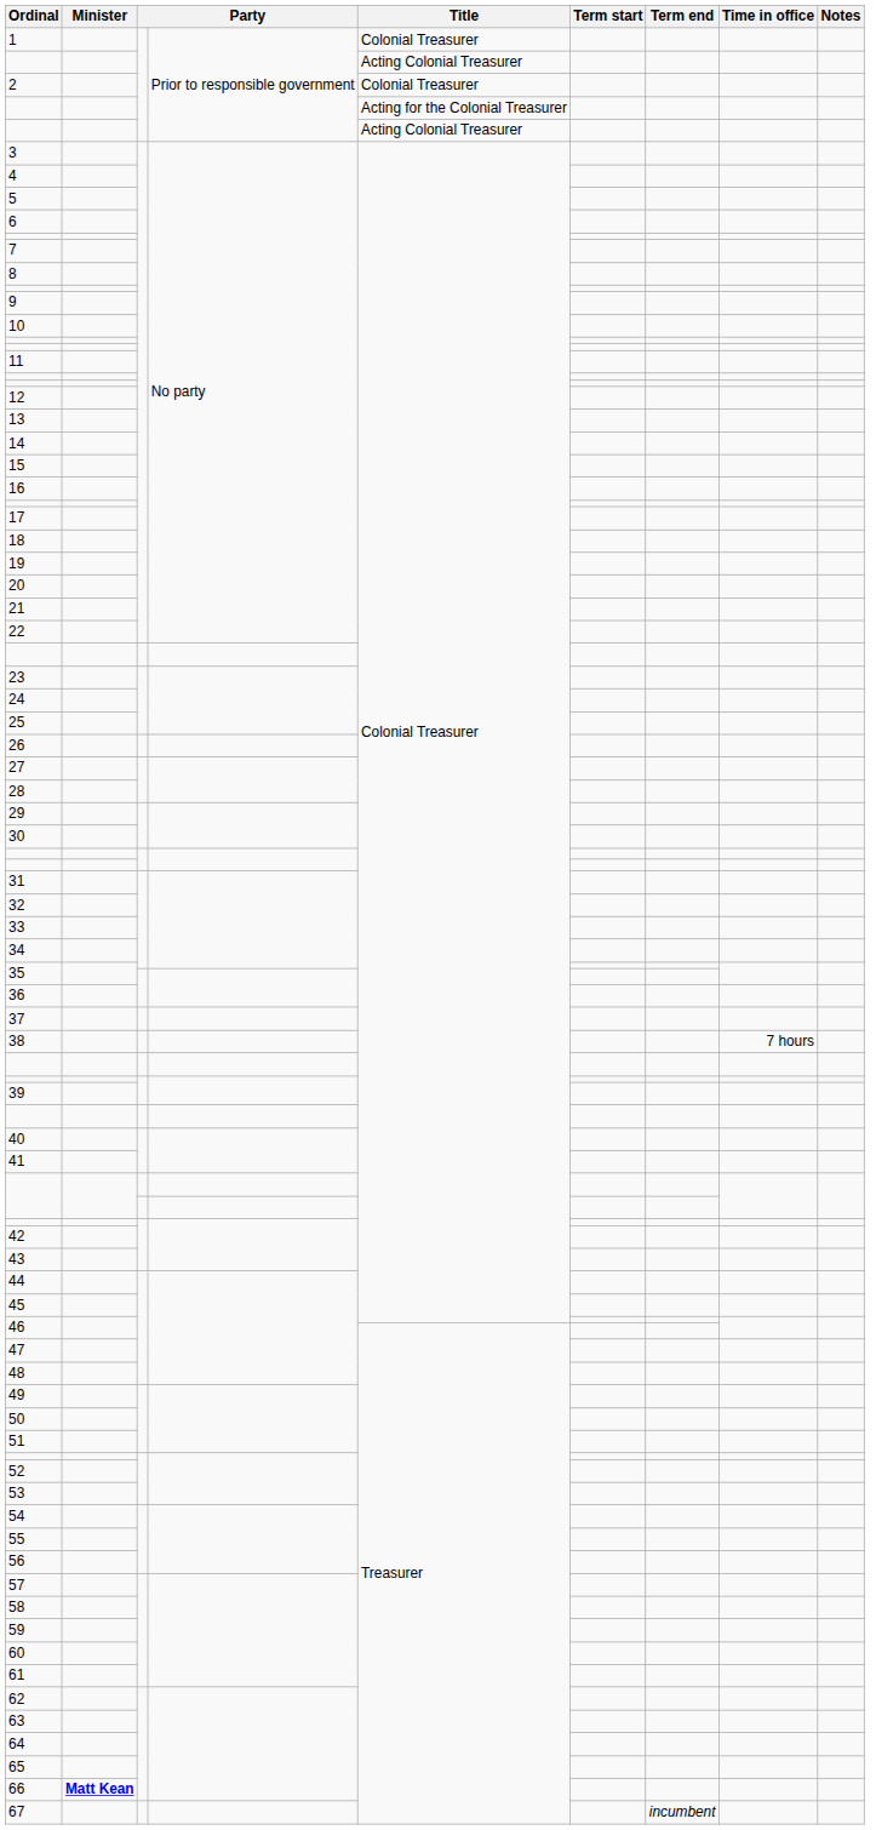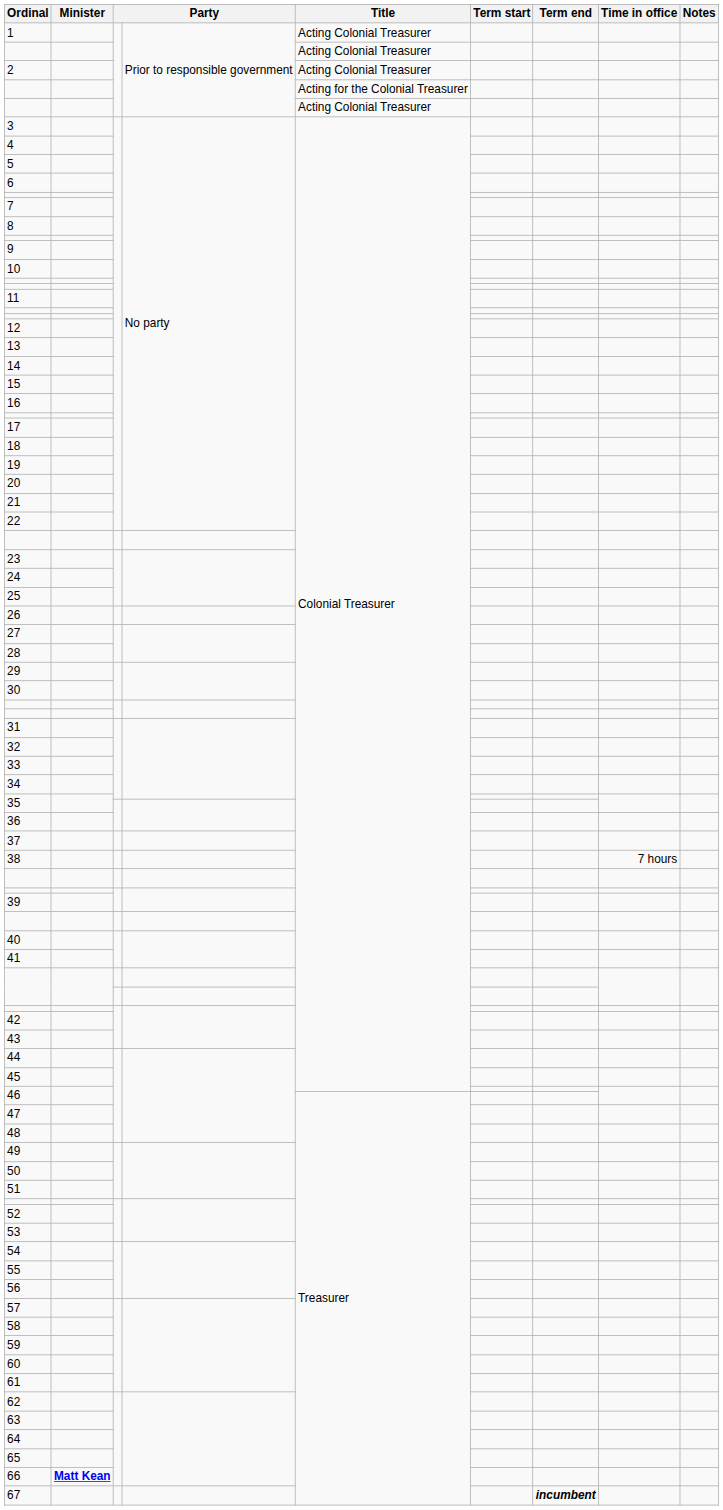1 | Title: Colonial Treasurer -> Acting Colonial Treasurer
2 | Title: Colonial Treasurer -> Acting Colonial Treasurer
67 | Term end: normal -> bold
